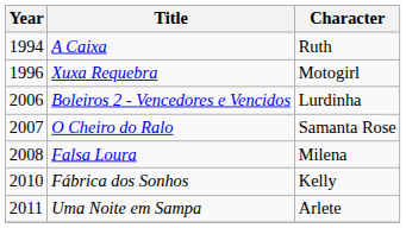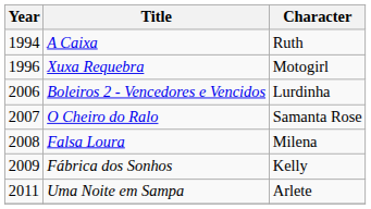Fábrica dos Sonhos | Year: 2010 -> 2009
